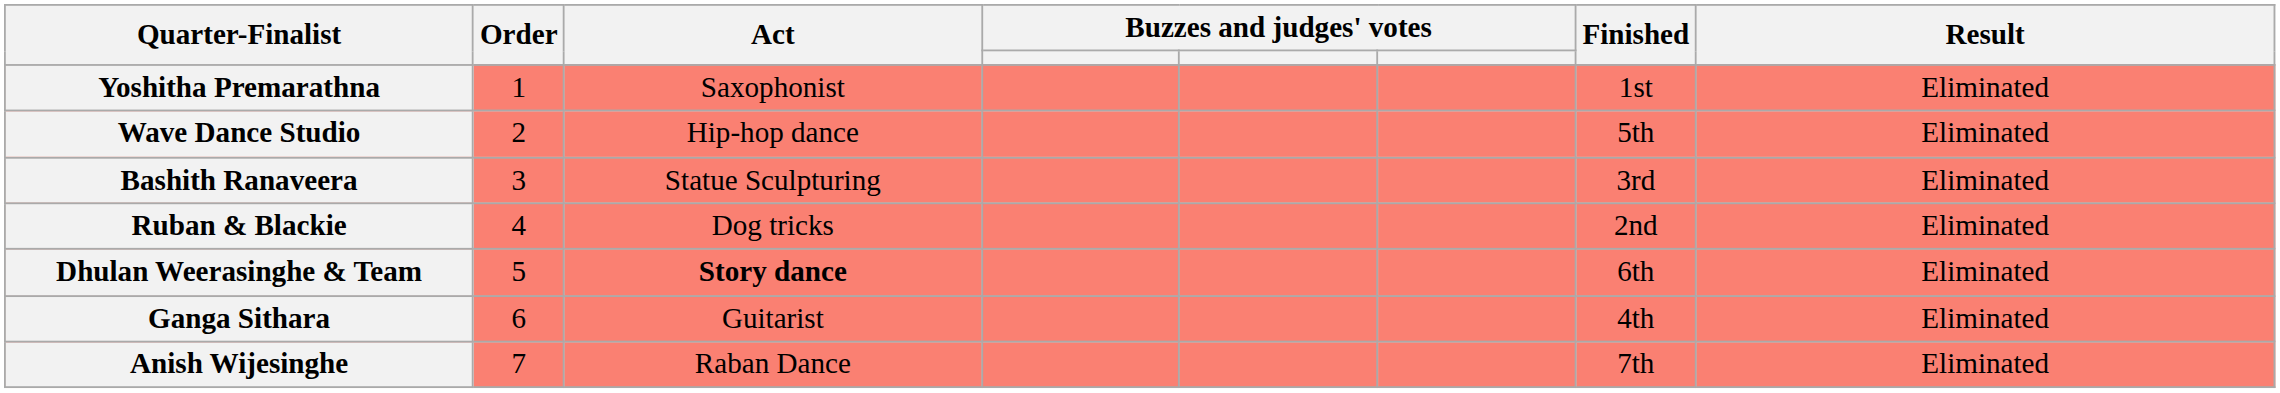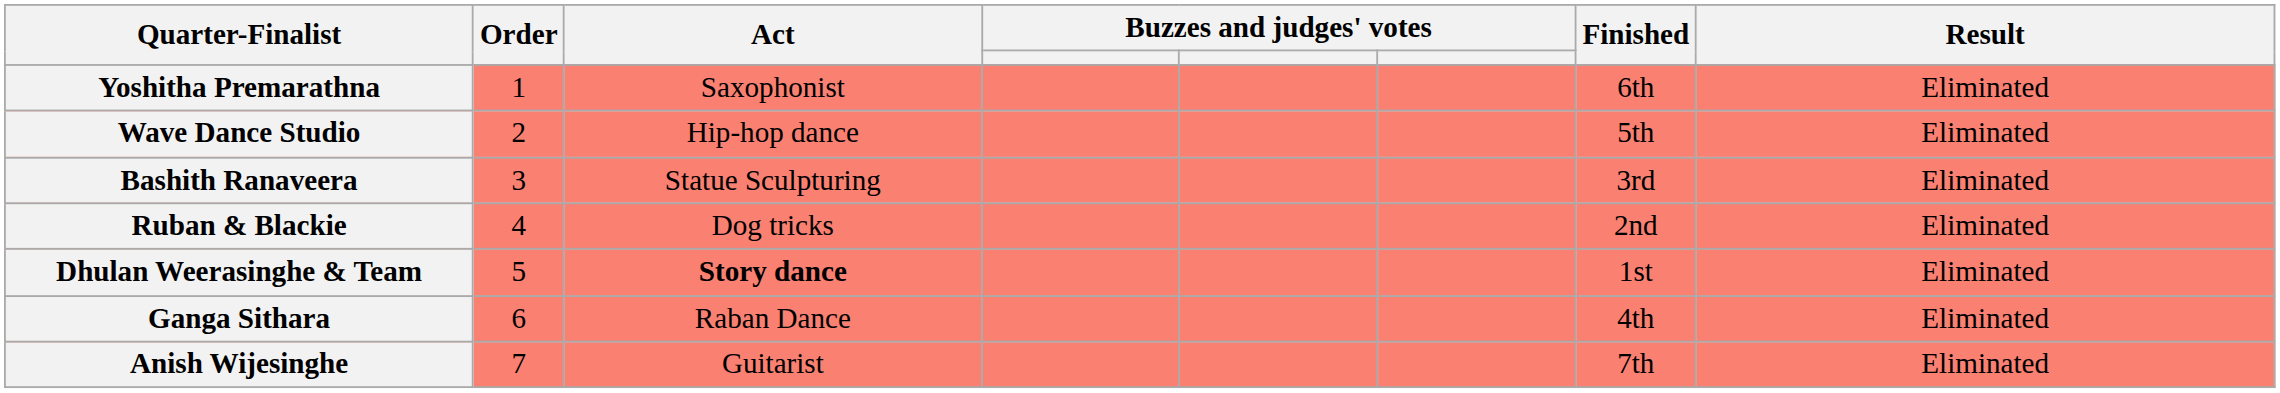Yoshitha Premarathna | Finished: 1st -> 6th
Dhulan Weerasinghe & Team | Finished: 6th -> 1st
Ganga Sithara | Act: Guitarist -> Raban Dance
Anish Wijesinghe | Act: Raban Dance -> Guitarist
